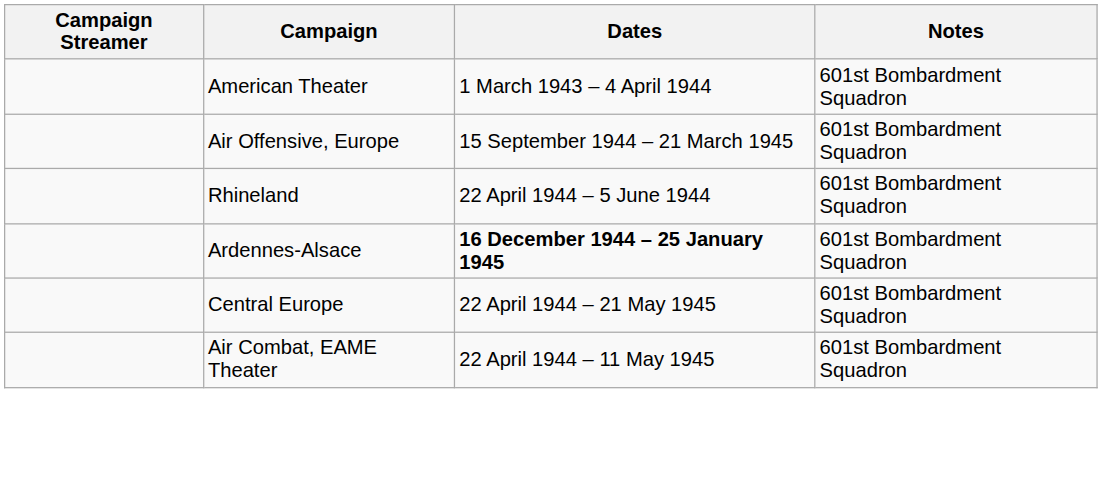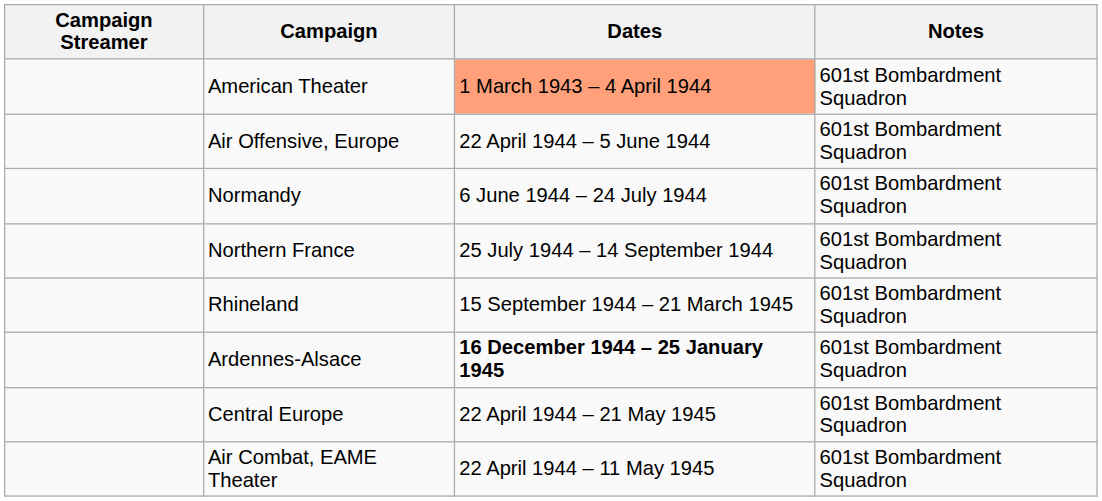American Theater | Dates: no background -> lightsalmon background
Air Offensive, Europe | Dates: 15 September 1944 – 21 March 1945 -> 22 April 1944 – 5 June 1944
+ row: Normandy | 6 June 1944 – 24 July 1944 | 601st Bombardment Squadron
+ row: Northern France | 25 July 1944 – 14 September 1944 | 601st Bombardment Squadron
Rhineland | Dates: 22 April 1944 – 5 June 1944 -> 15 September 1944 – 21 March 1945
